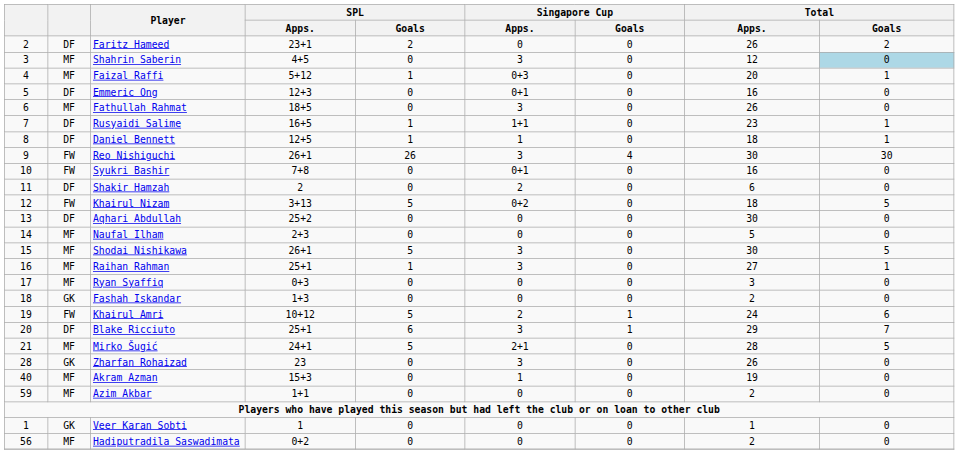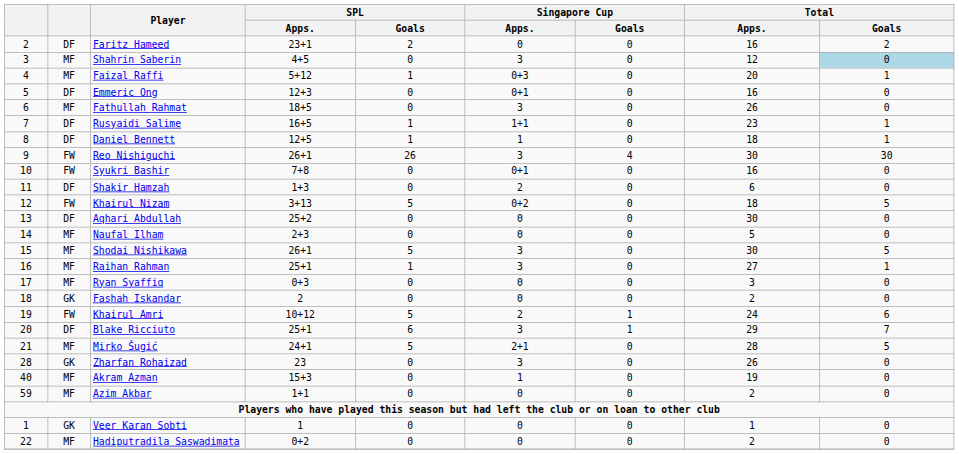Faritz Hameed | Total / Apps.: 26 -> 16
Shakir Hamzah | SPL / Apps.: 2 -> 1+3
Fashah Iskandar | SPL / Apps.: 1+3 -> 2
Hadiputradila Saswadimata | column 1: 56 -> 22
